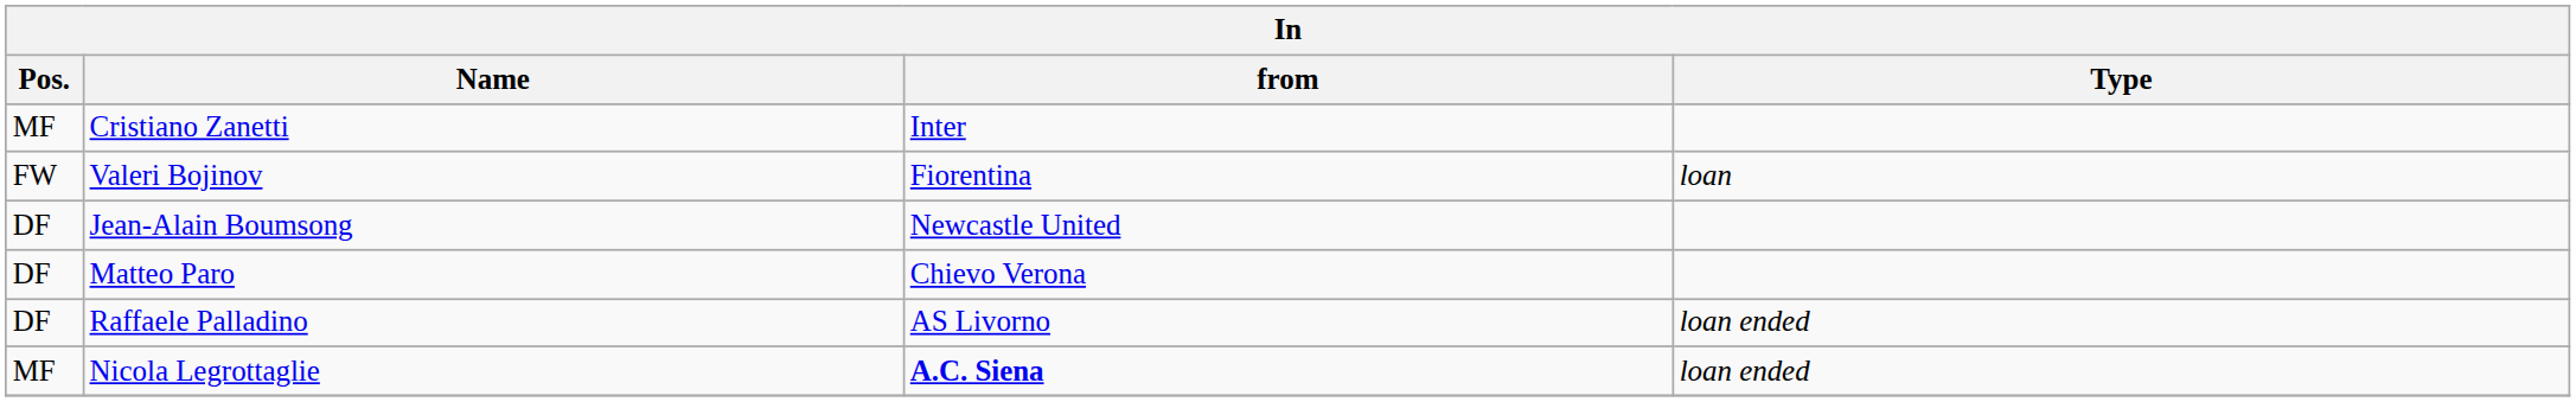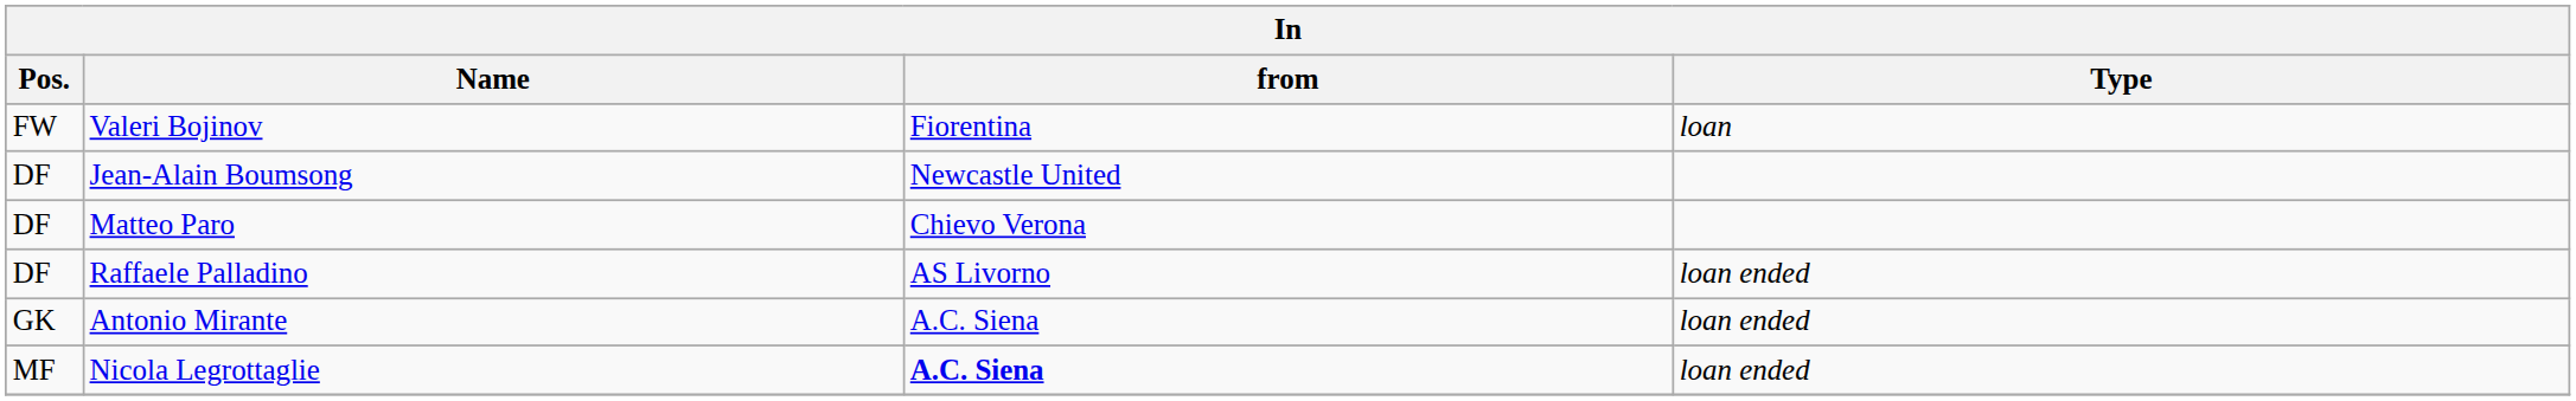- row: MF | Cristiano Zanetti | Inter
+ row: GK | Antonio Mirante | A.C. Siena | loan ended
